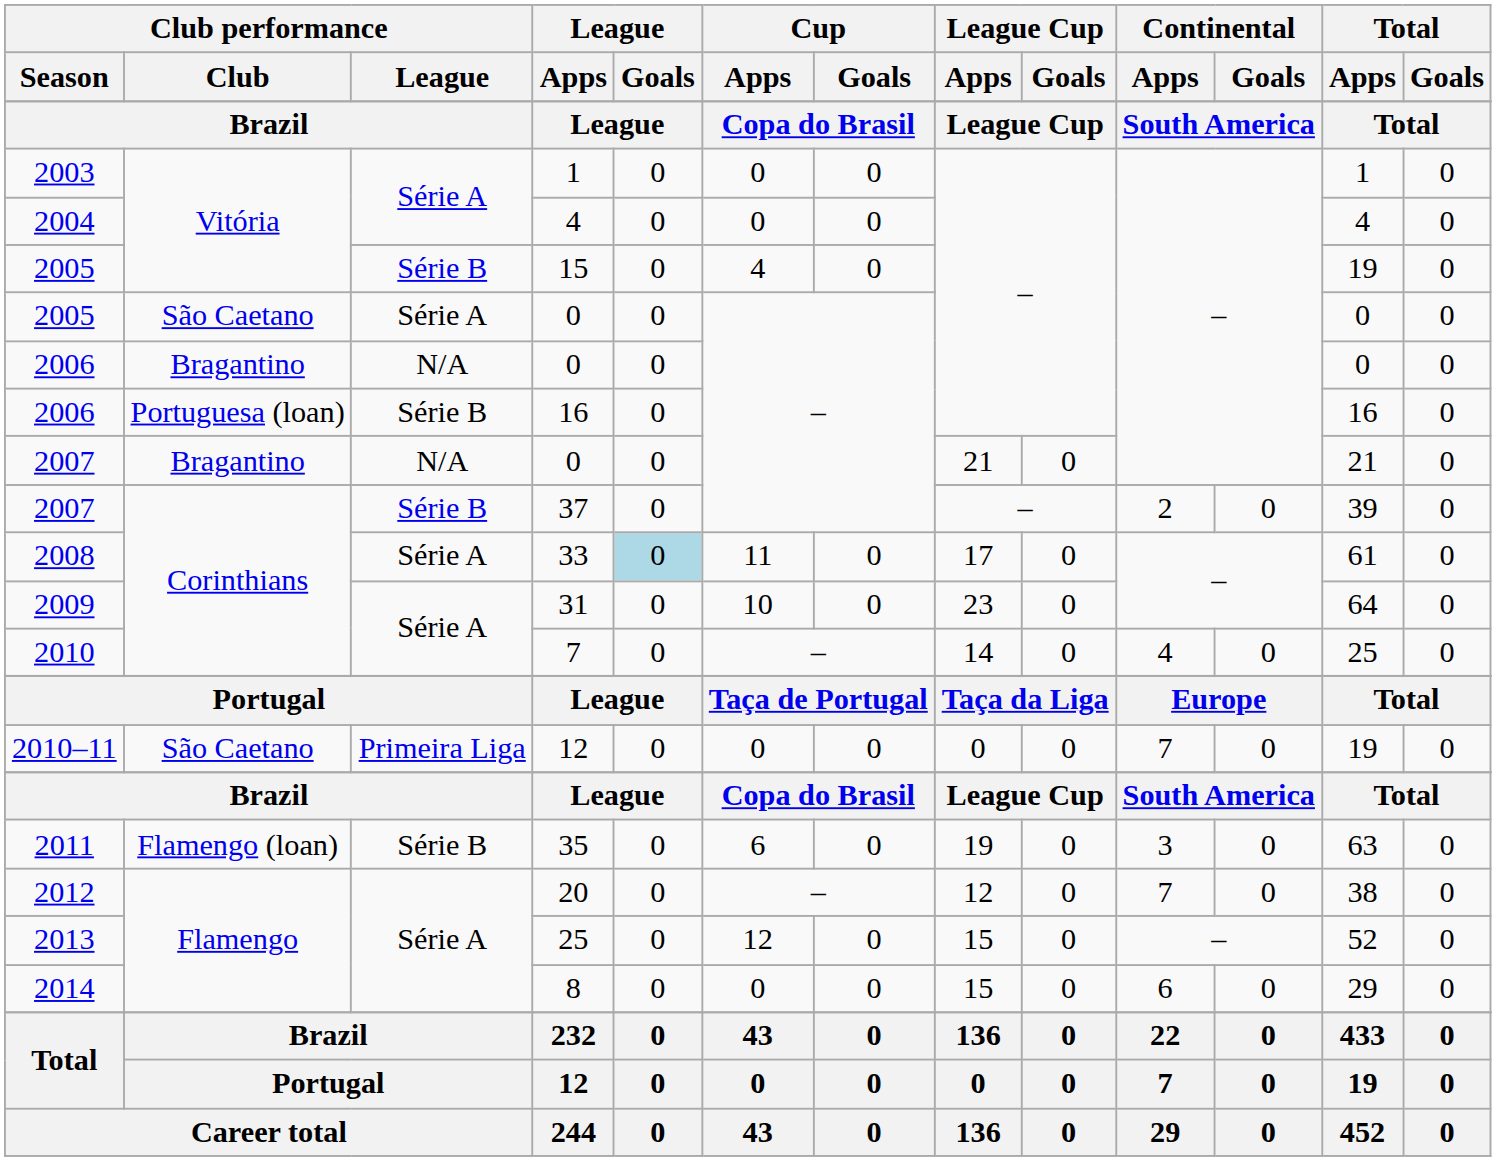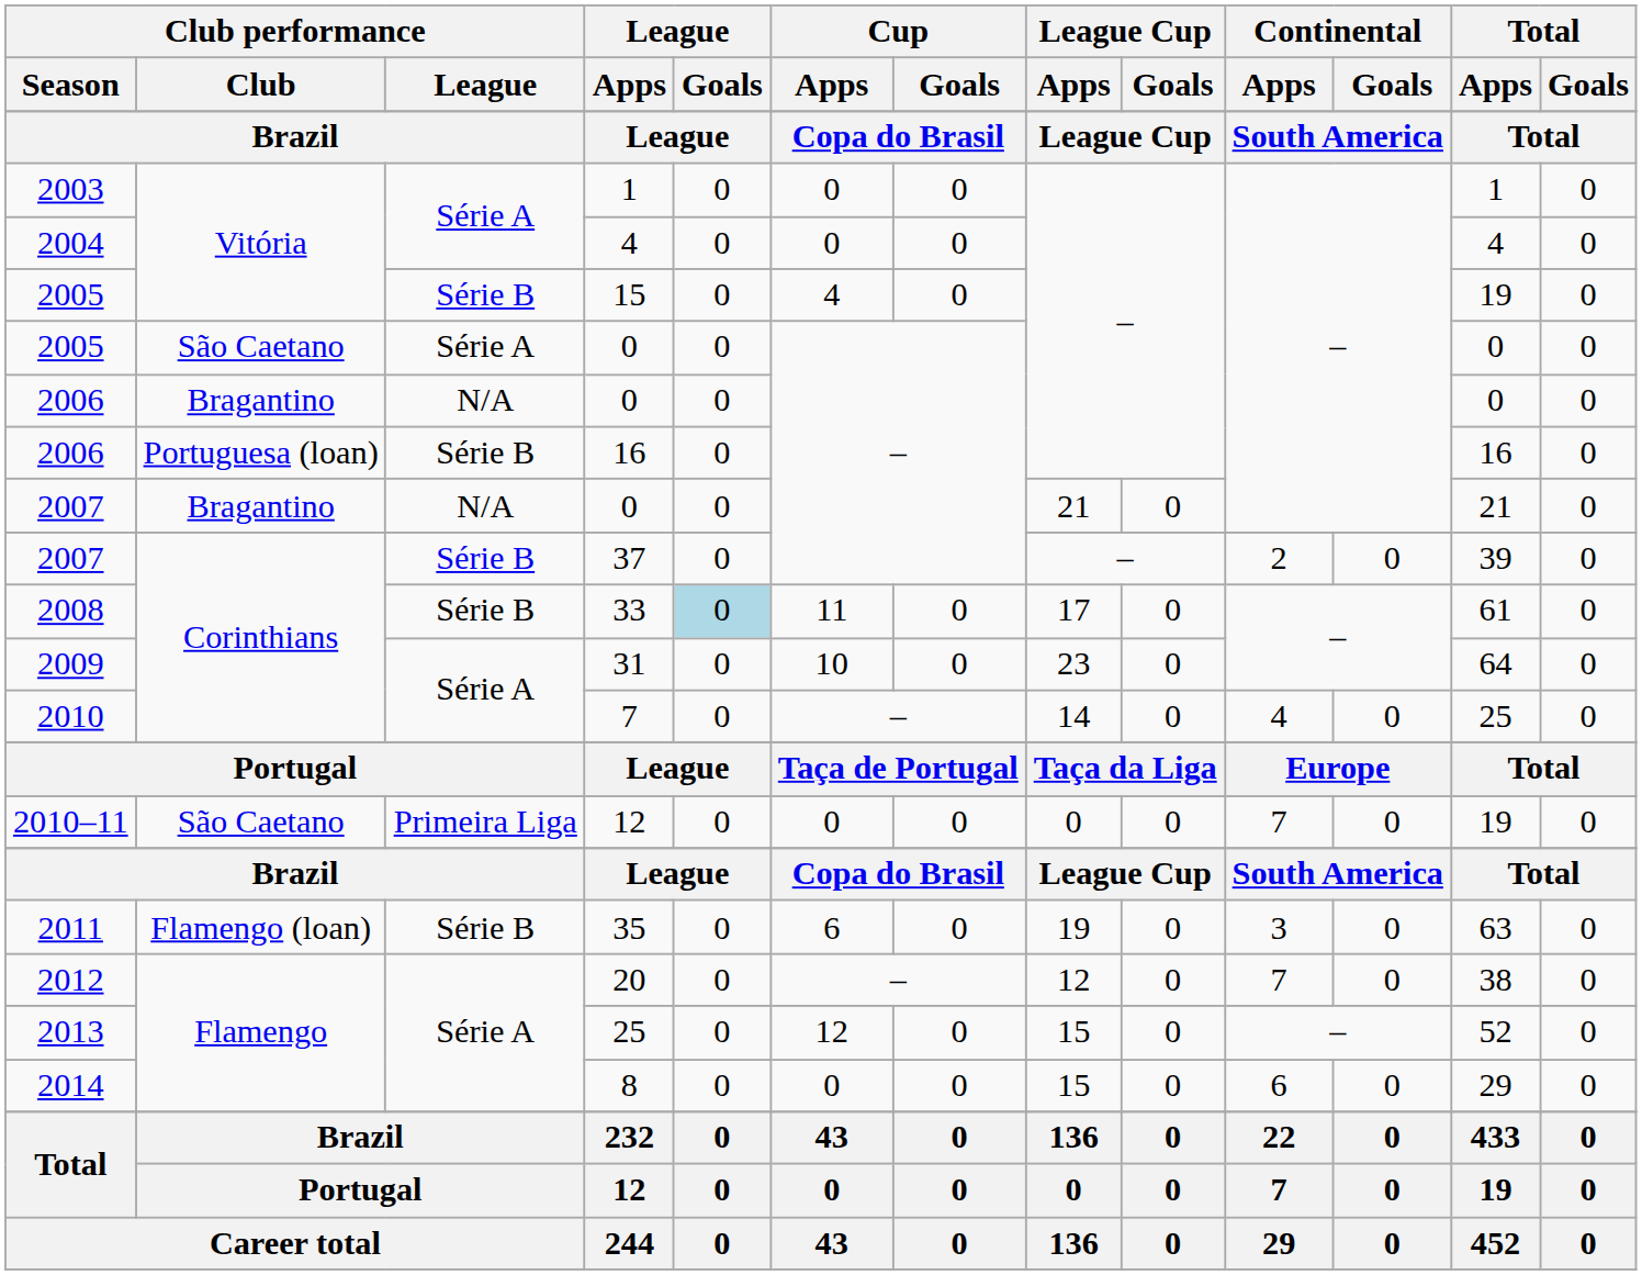33 | Club performance / League: Série A -> Série B
